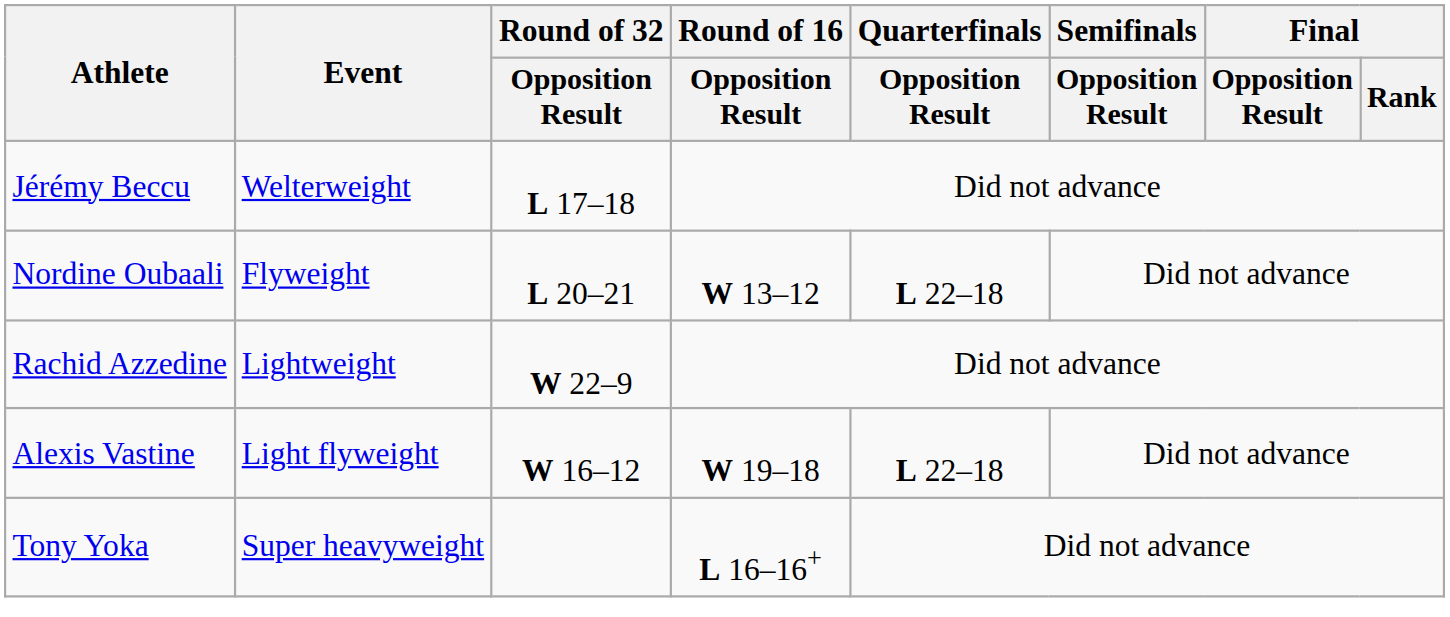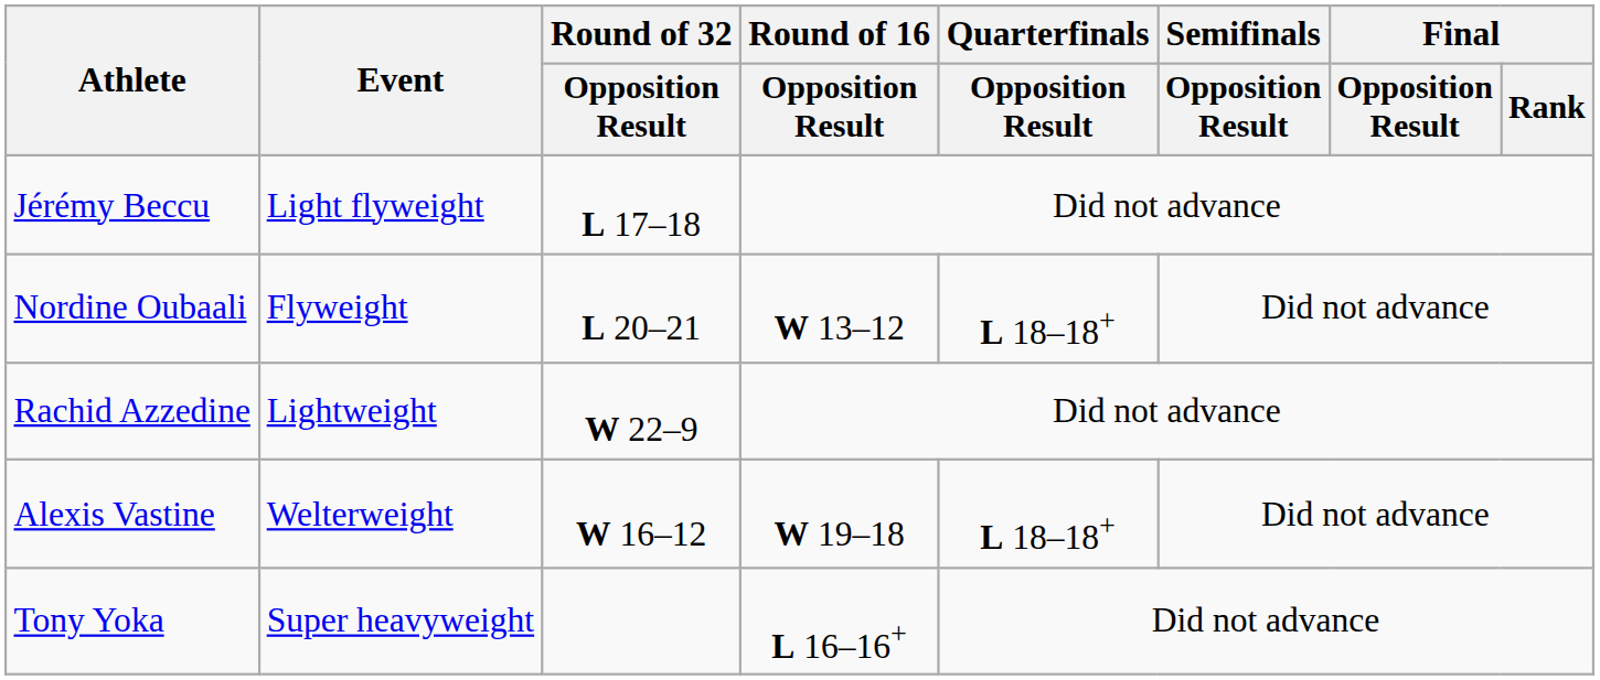Jérémy Beccu | Event: Welterweight -> Light flyweight
Nordine Oubaali | Quarterfinals / Opposition Result: L 22–18 -> L 18–18+
Alexis Vastine | Event: Light flyweight -> Welterweight
Alexis Vastine | Quarterfinals / Opposition Result: L 22–18 -> L 18–18+
